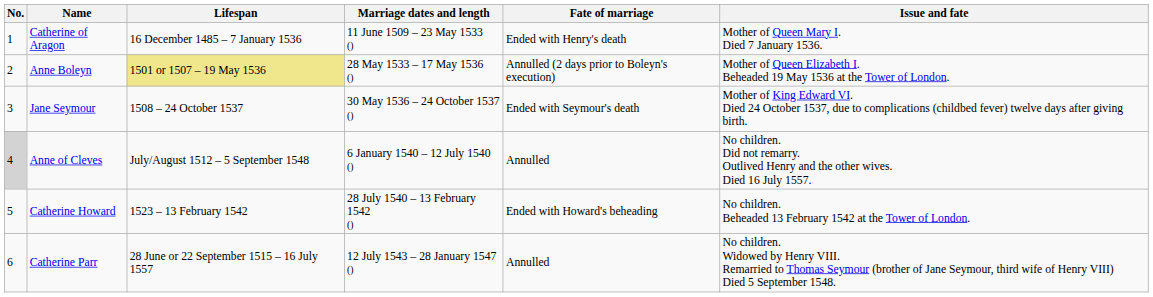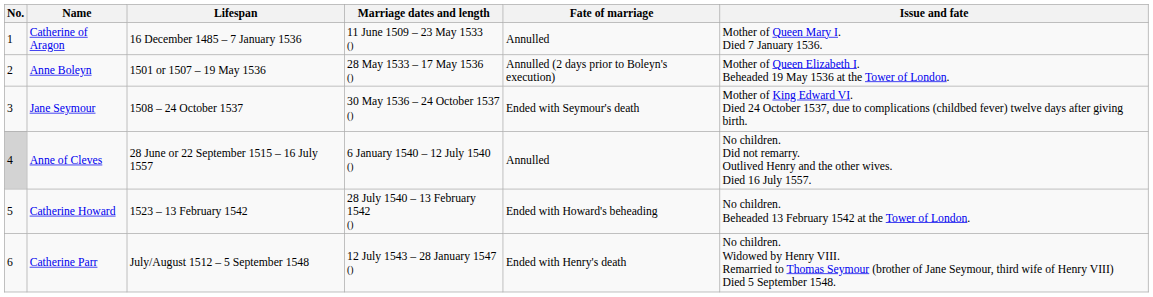Catherine of Aragon | Fate of marriage: Ended with Henry's death -> Annulled
Anne Boleyn | Lifespan: khaki background -> no background
Anne of Cleves | Lifespan: July/August 1512 – 5 September 1548 -> 28 June or 22 September 1515 – 16 July 1557
Catherine Parr | Lifespan: 28 June or 22 September 1515 – 16 July 1557 -> July/August 1512 – 5 September 1548
Catherine Parr | Fate of marriage: Annulled -> Ended with Henry's death
